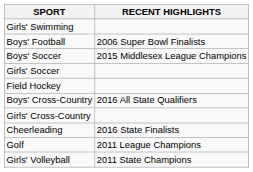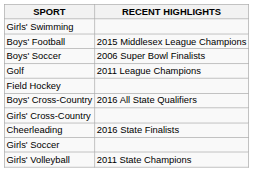Boys' Football | RECENT HIGHLIGHTS: 2006 Super Bowl Finalists -> 2015 Middlesex League Champions
Boys' Soccer | RECENT HIGHLIGHTS: 2015 Middlesex League Champions -> 2006 Super Bowl Finalists
rows swapped: Girls' Soccer <-> Golf
